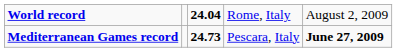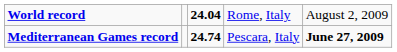Mediterranean Games record | column 3: 24.73 -> 24.74
